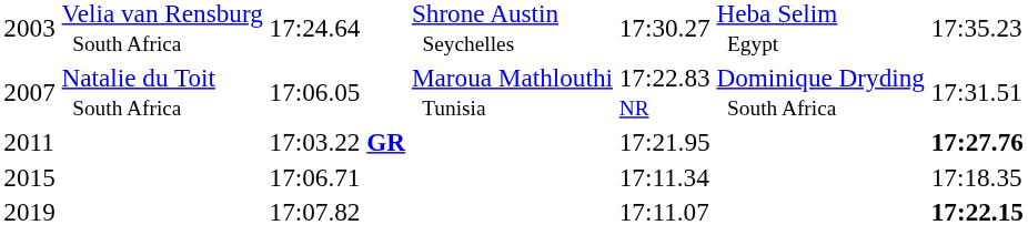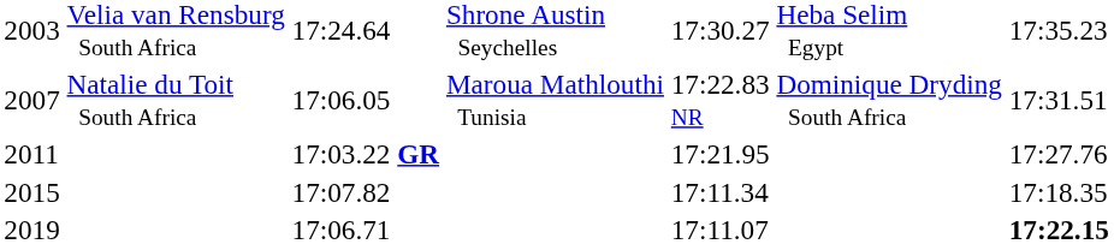2011 | column 7: bold -> normal
2015 | column 3: 17:06.71 -> 17:07.82
2019 | column 3: 17:07.82 -> 17:06.71
